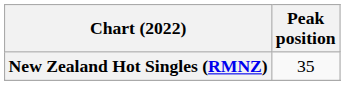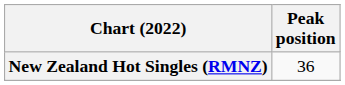New Zealand Hot Singles (RMNZ) | Peak position: 35 -> 36
